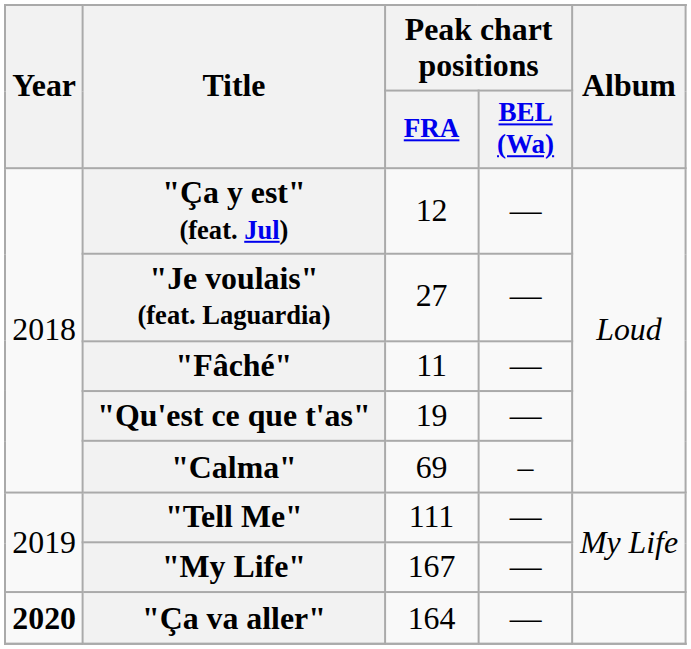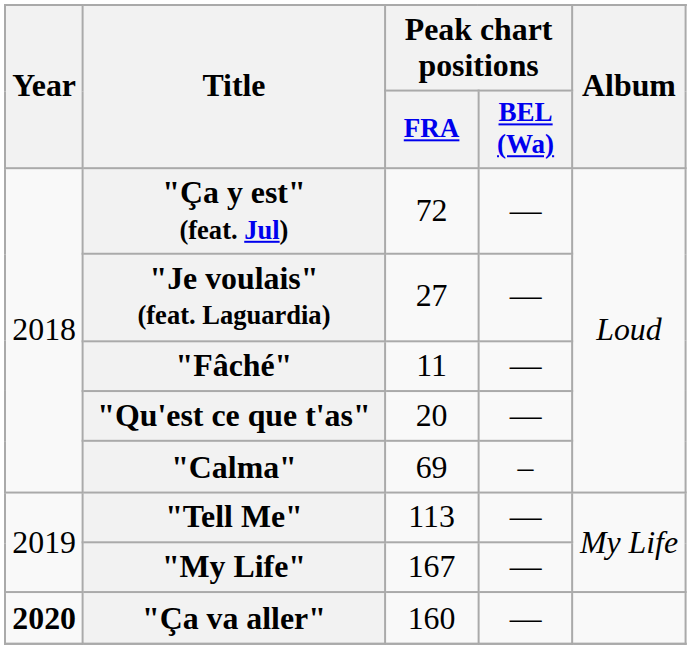"Ça y est" (feat. Jul) | Peak chart positions / FRA: 12 -> 72
"Qu'est ce que t'as" | Peak chart positions / FRA: 19 -> 20
"Tell Me" | Peak chart positions / FRA: 111 -> 113
"Ça va aller" | Peak chart positions / FRA: 164 -> 160
